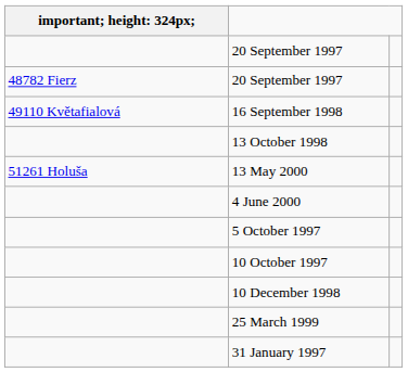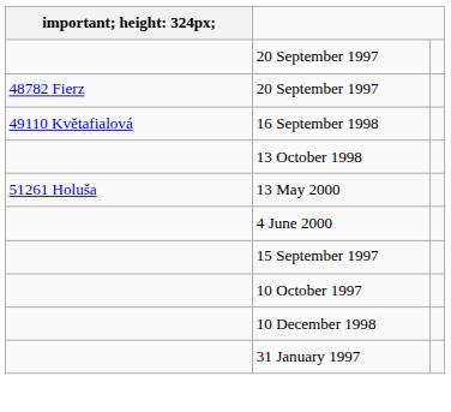+ row: 15 September 1997
- row: 5 October 1997
- row: 25 March 1999
